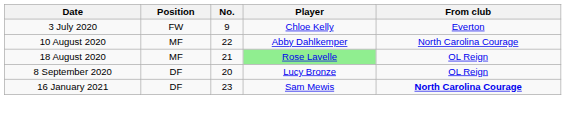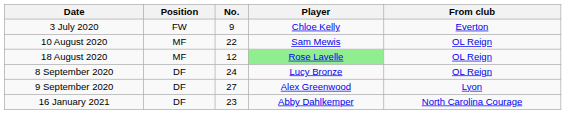10 August 2020 | Player: Abby Dahlkemper -> Sam Mewis
10 August 2020 | From club: North Carolina Courage -> OL Reign
18 August 2020 | No.: 21 -> 12
8 September 2020 | No.: 20 -> 24
+ row: 9 September 2020 | DF | 27 | Alex Greenwood | Lyon
16 January 2021 | Player: Sam Mewis -> Abby Dahlkemper
16 January 2021 | From club: bold -> normal
